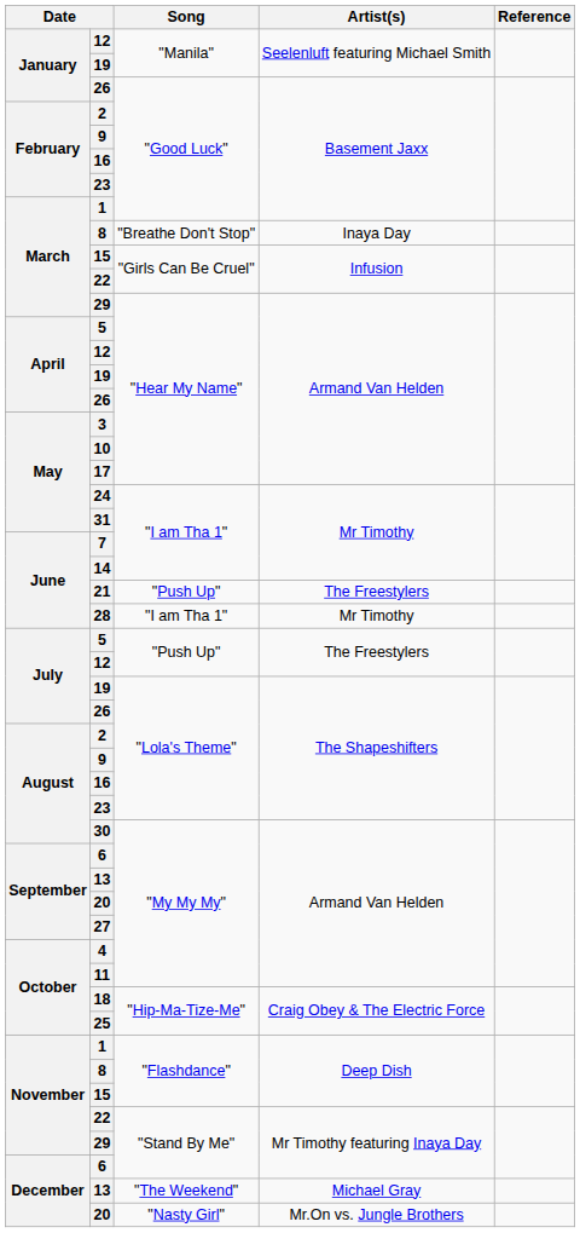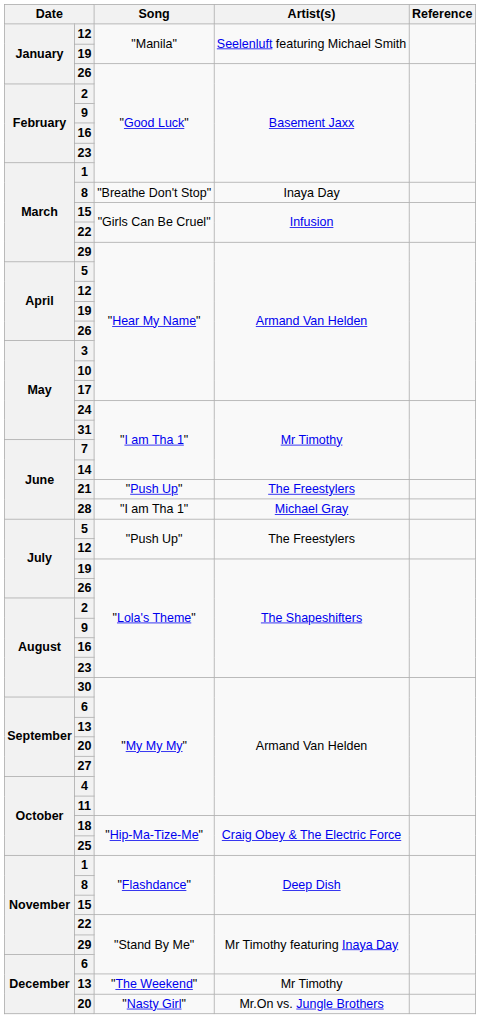28 | Artist(s): Mr Timothy -> Michael Gray
13 / "The Weekend" | Artist(s): Michael Gray -> Mr Timothy
